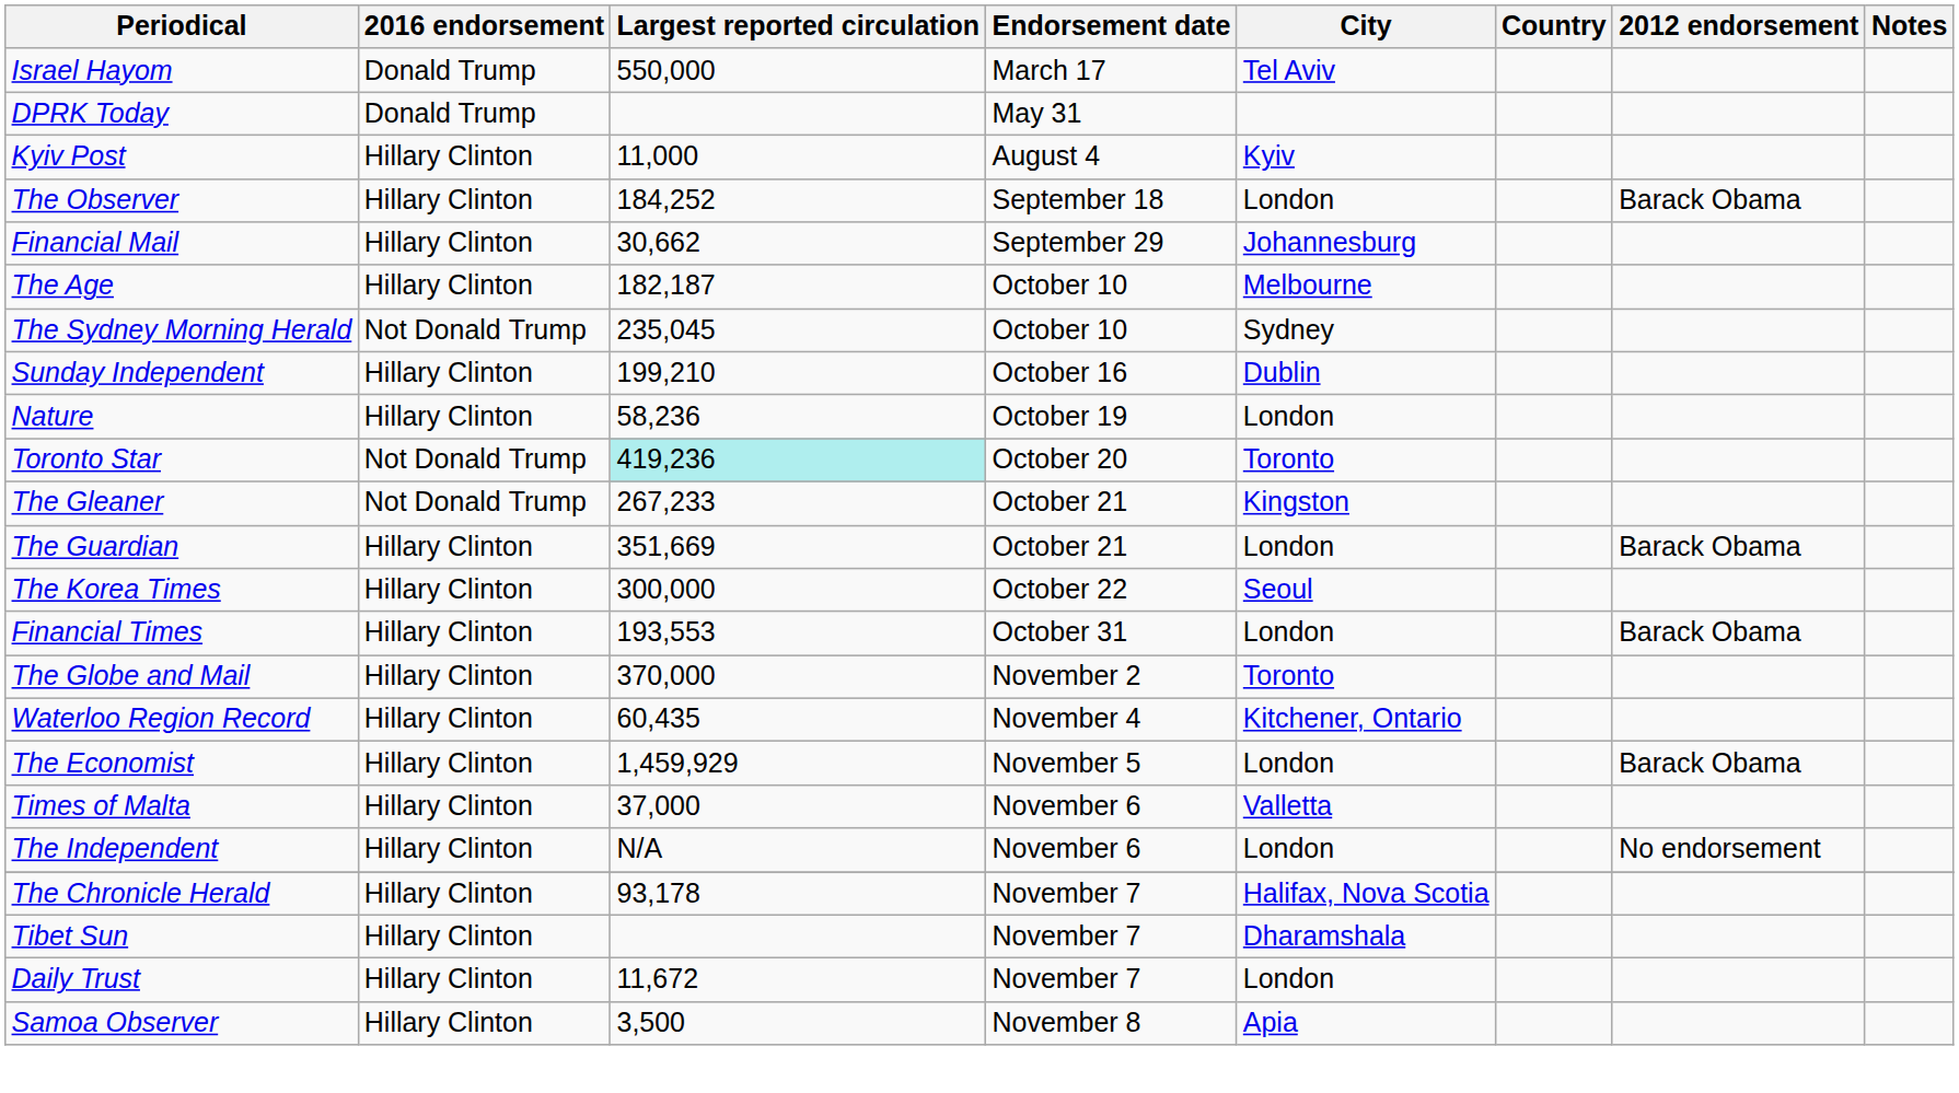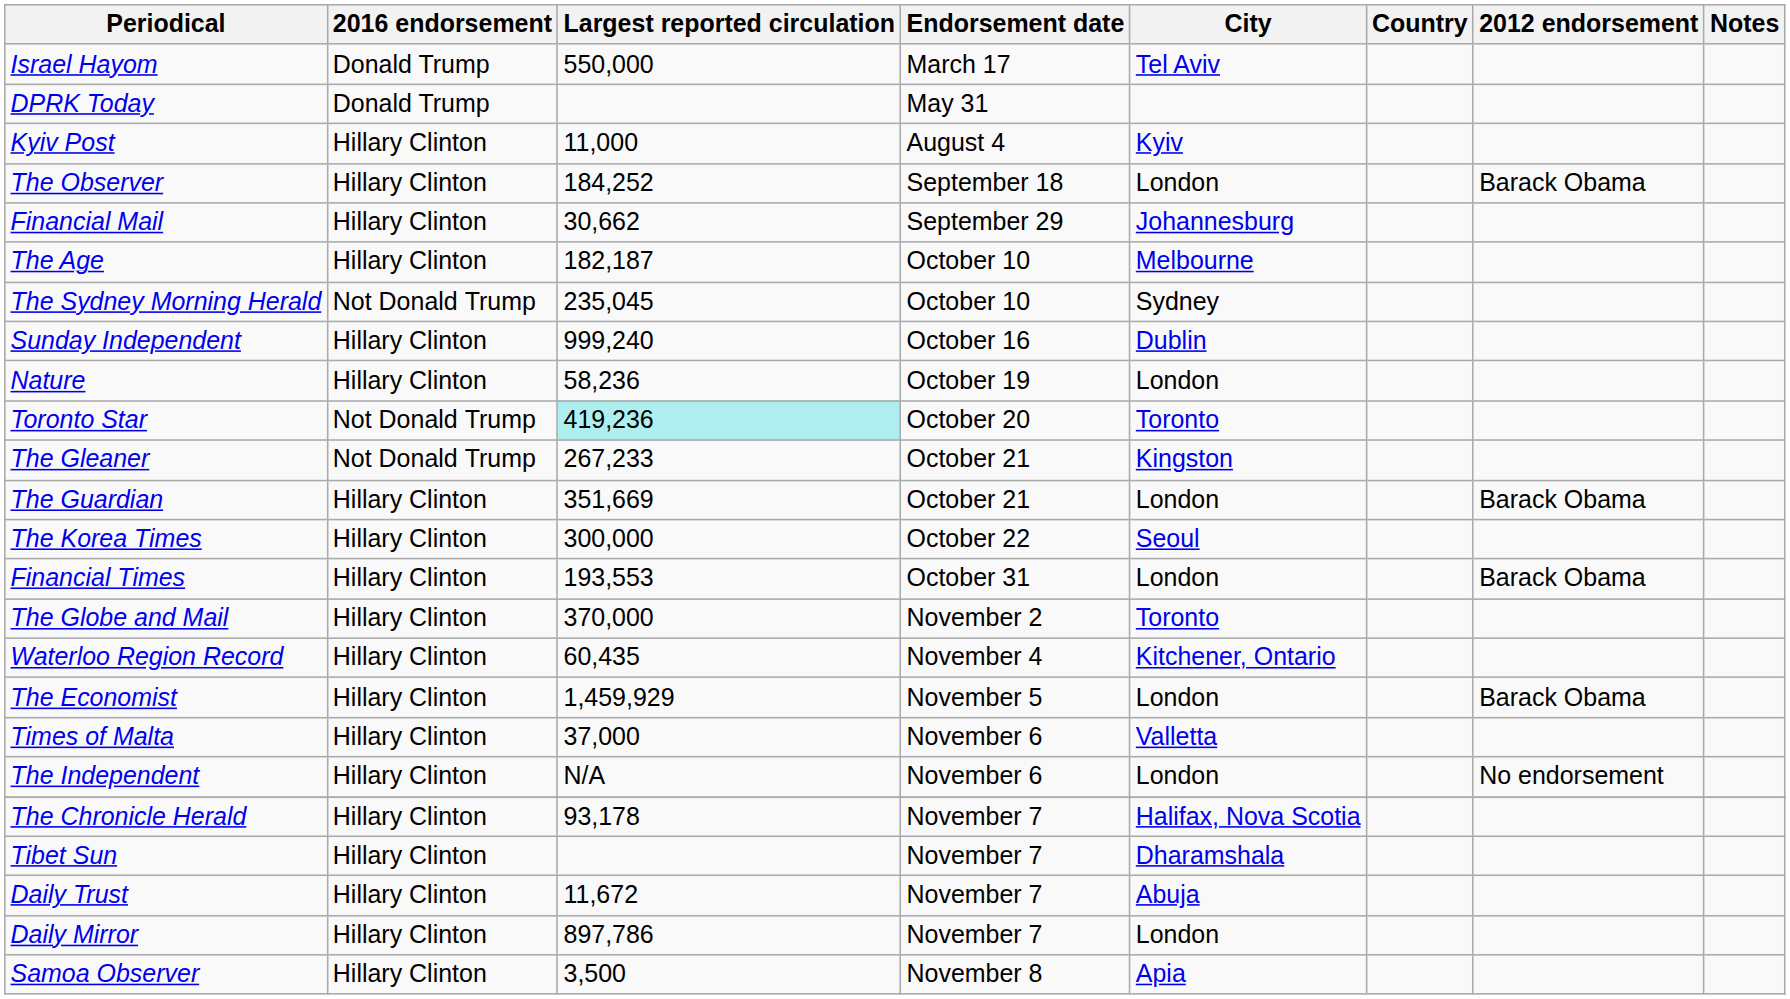Sunday Independent | Largest reported circulation: 199,210 -> 999,240
Daily Trust | City: London -> Abuja
+ row: Daily Mirror | Hillary Clinton | 897,786 | November 7 | London
